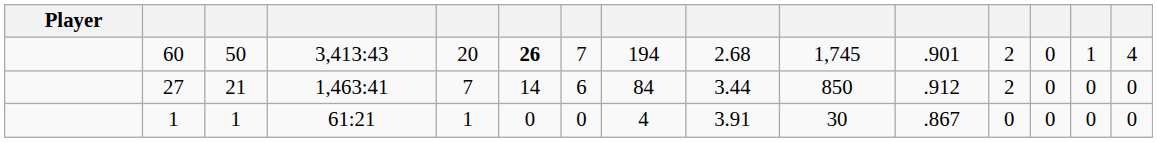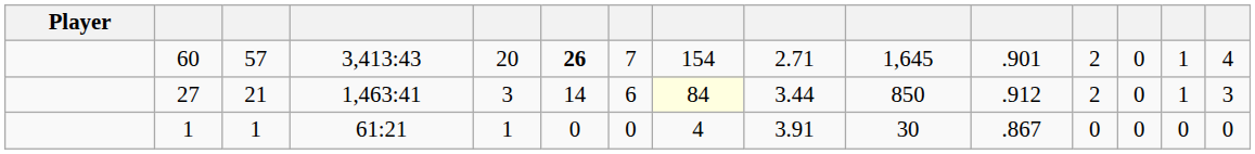60 | column 3: 50 -> 57
60 | column 8: 194 -> 154
60 | column 9: 2.68 -> 2.71
60 | column 10: 1,745 -> 1,645
27 | column 5: 7 -> 3
27 | column 8: no background -> lightyellow background
27 | column 14: 0 -> 1
27 | column 15: 0 -> 3
